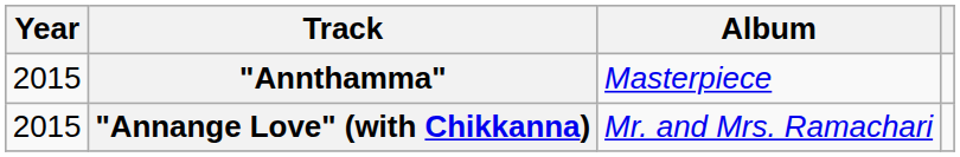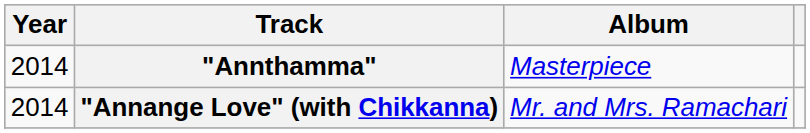"Annthamma" | Year: 2015 -> 2014
"Annange Love" (with Chikkanna) | Year: 2015 -> 2014
